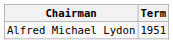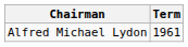Alfred Michael Lydon | Term: 1951 -> 1961
